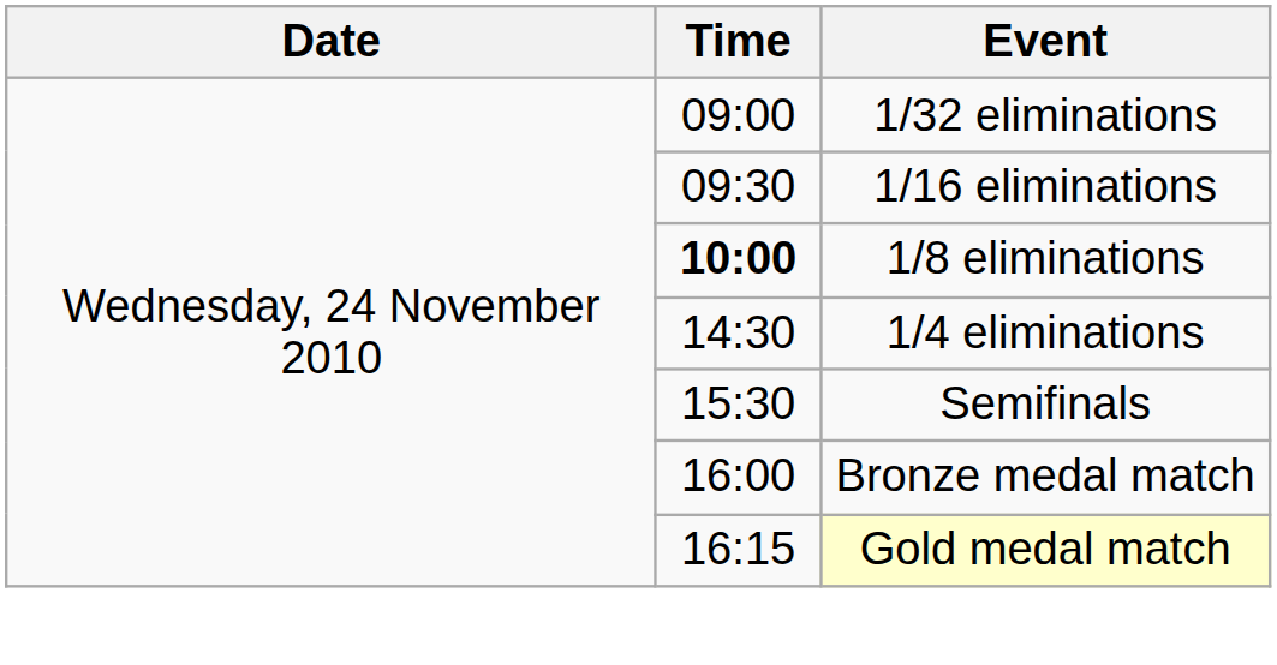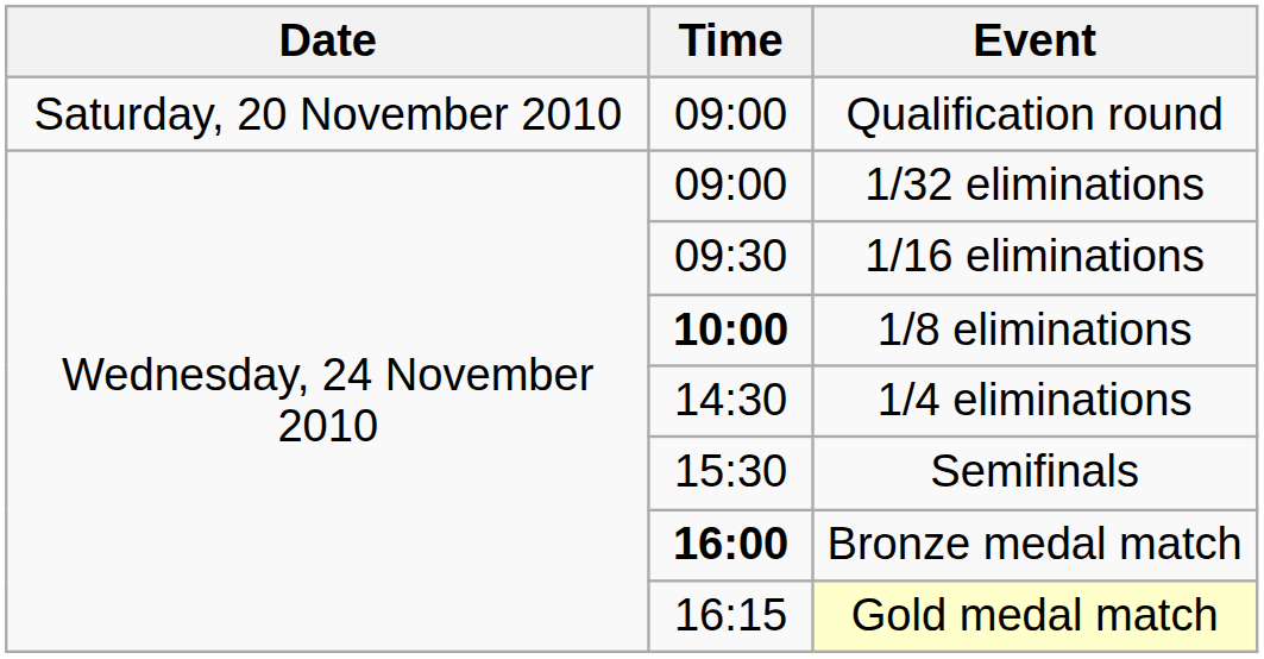+ row: Saturday, 20 November 2010 | 09:00 | Qualification round
Bronze medal match | Time: normal -> bold
